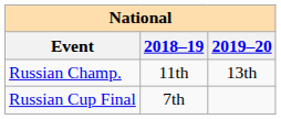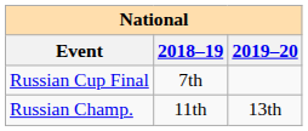rows swapped: Russian Champ. <-> Russian Cup Final
